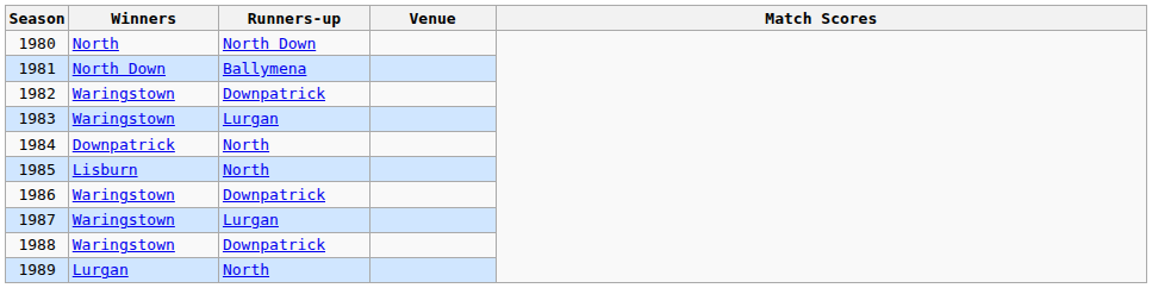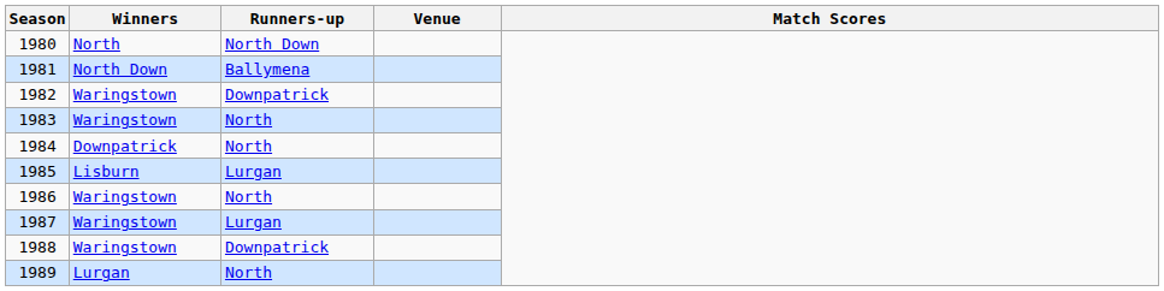1983 | Runners-up: Lurgan -> North
1985 | Runners-up: North -> Lurgan
1986 | Runners-up: Downpatrick -> North
